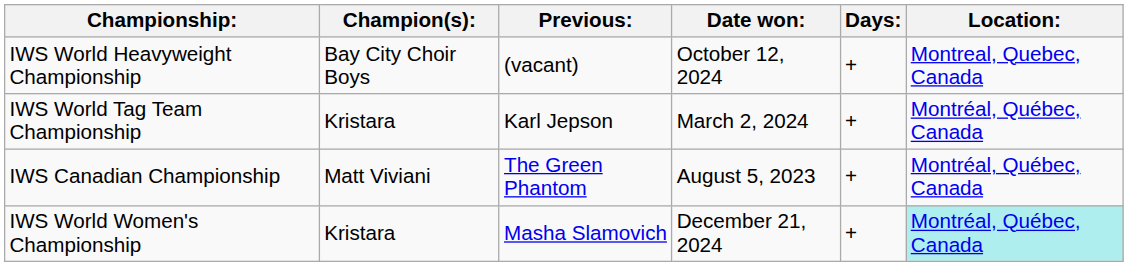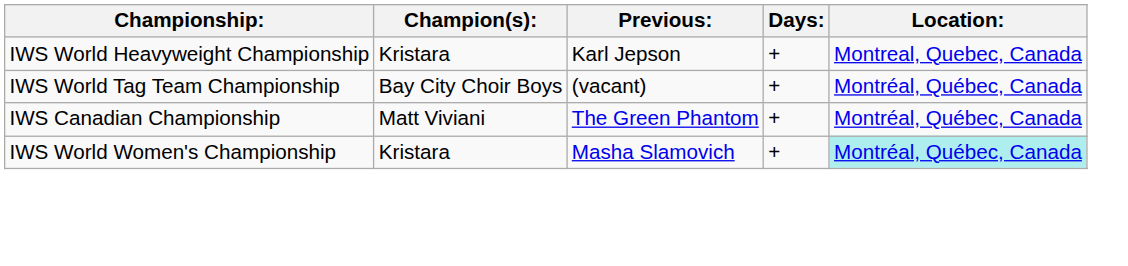- column: Date won: | October 12, 2024 | March 2, 2024 | August 5, 2023 | December 21, 2024
IWS World Heavyweight Championship | Champion(s):: Bay City Choir Boys -> Kristara
IWS World Heavyweight Championship | Previous:: (vacant) -> Karl Jepson
IWS World Tag Team Championship | Champion(s):: Kristara -> Bay City Choir Boys
IWS World Tag Team Championship | Previous:: Karl Jepson -> (vacant)
